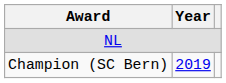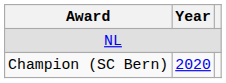Champion (SC Bern) | Year: 2019 -> 2020
